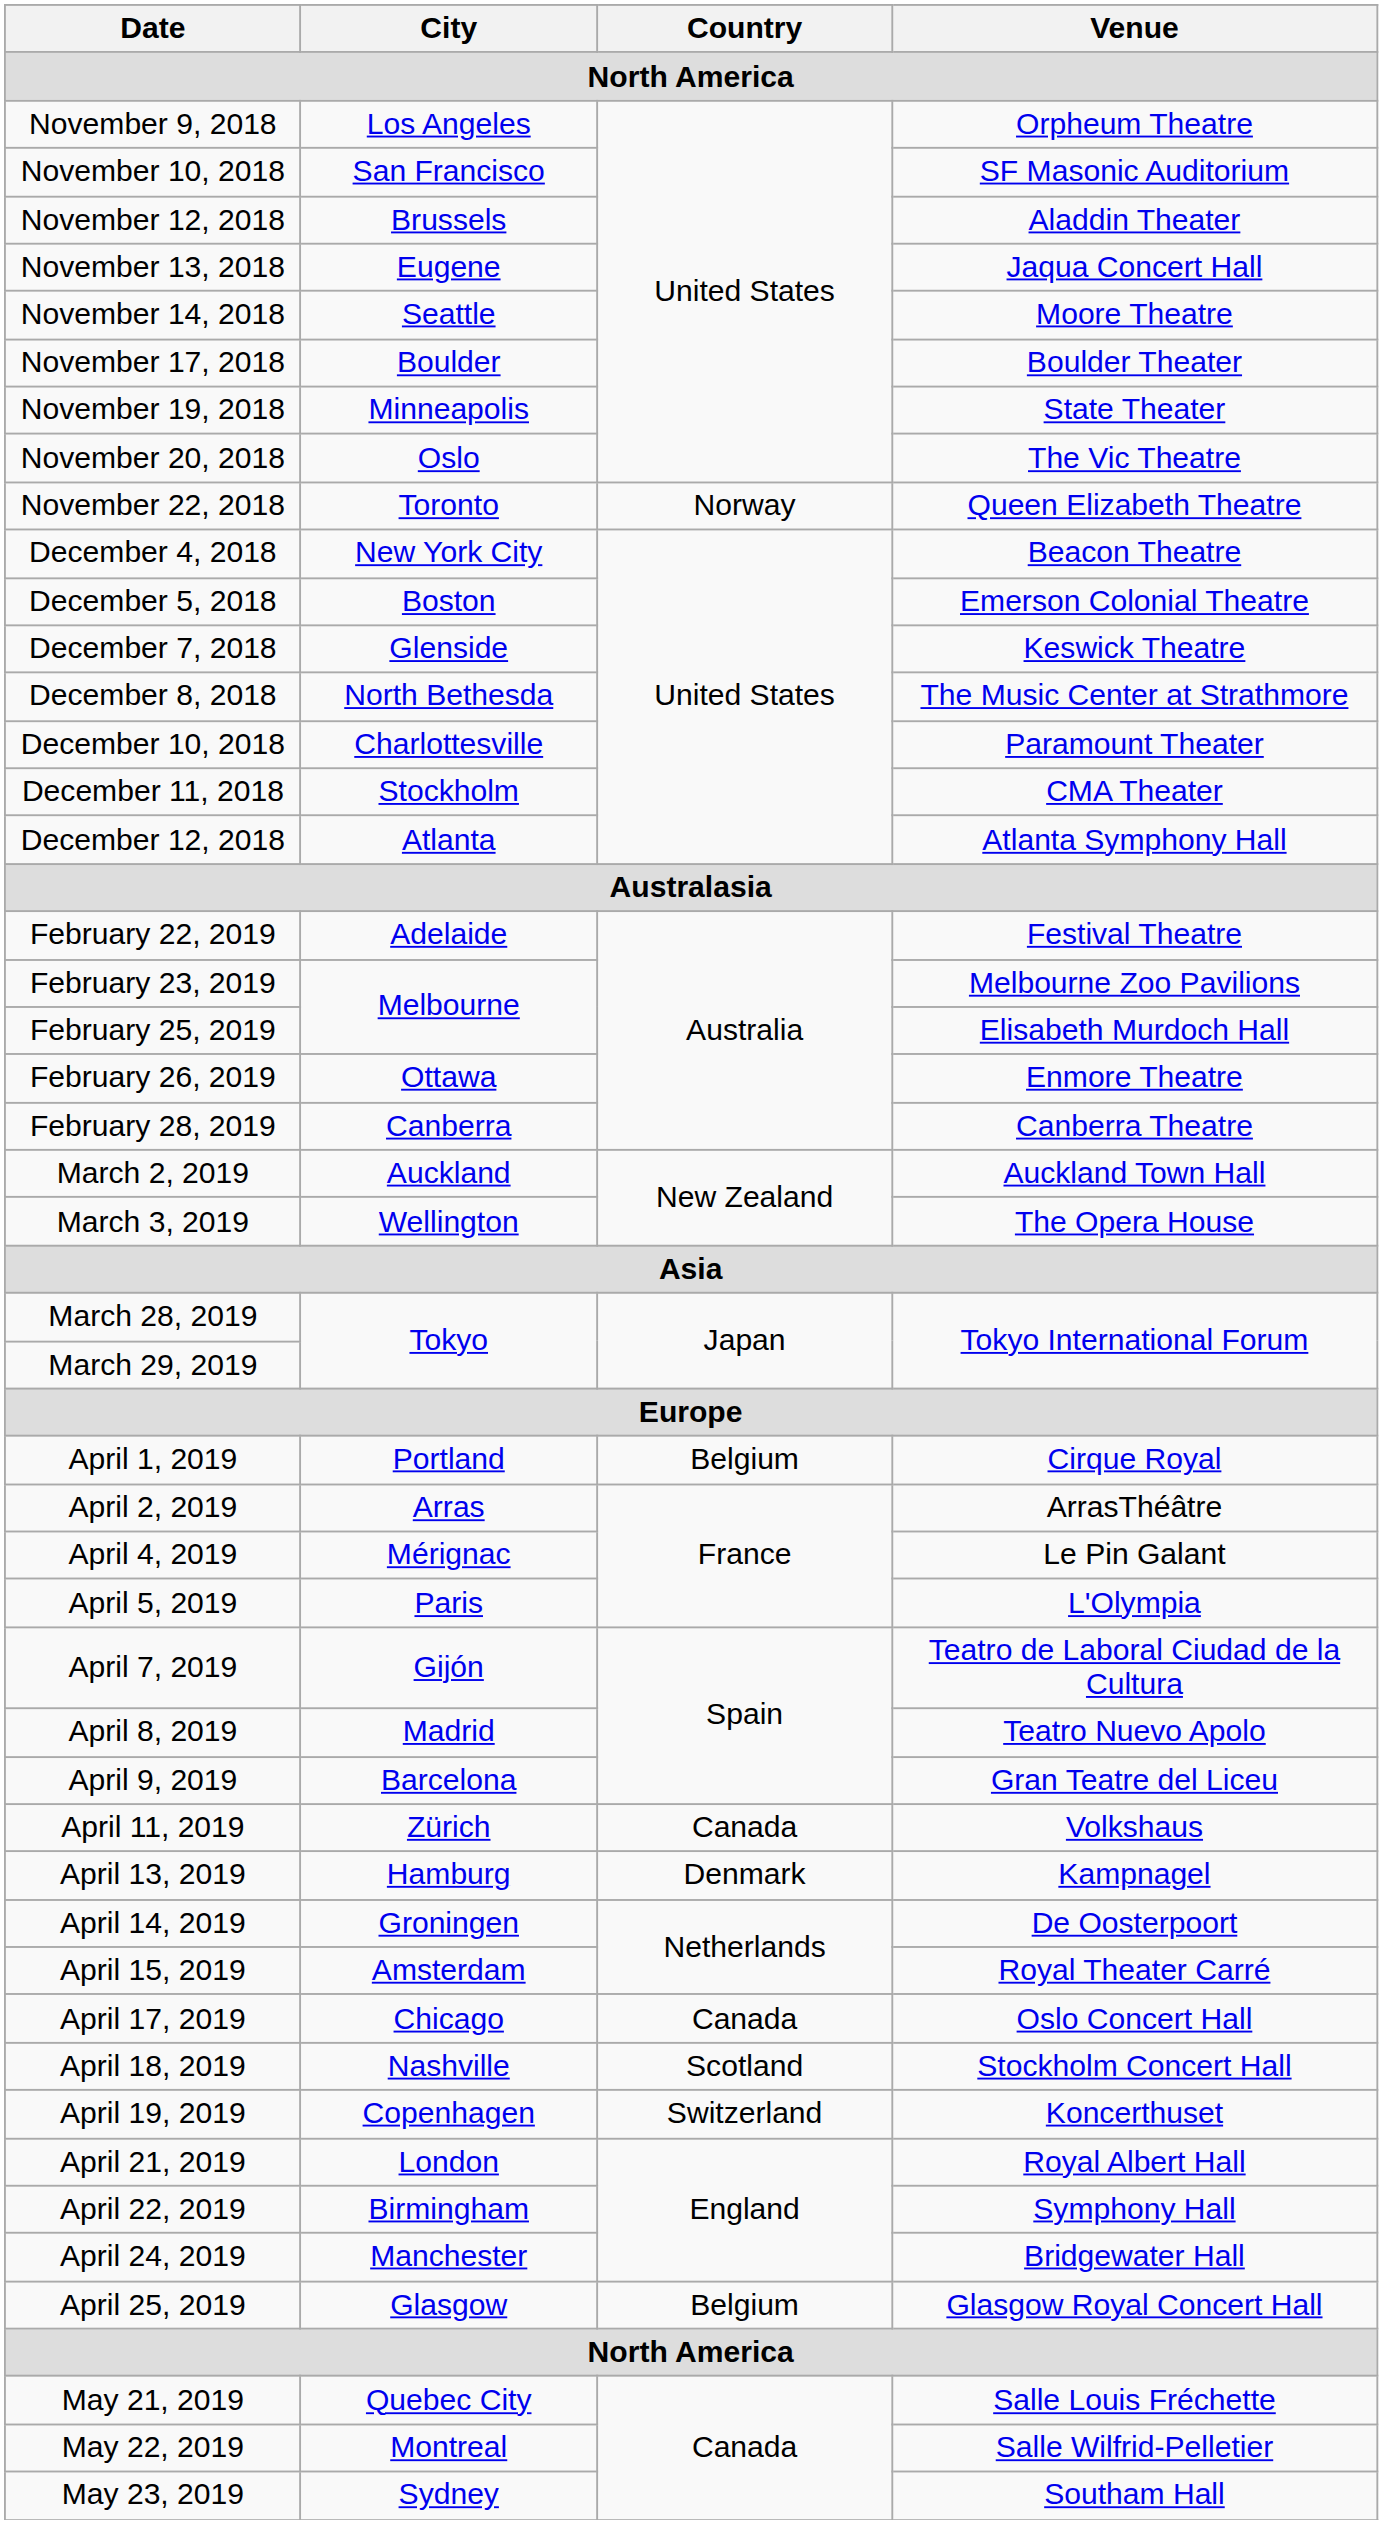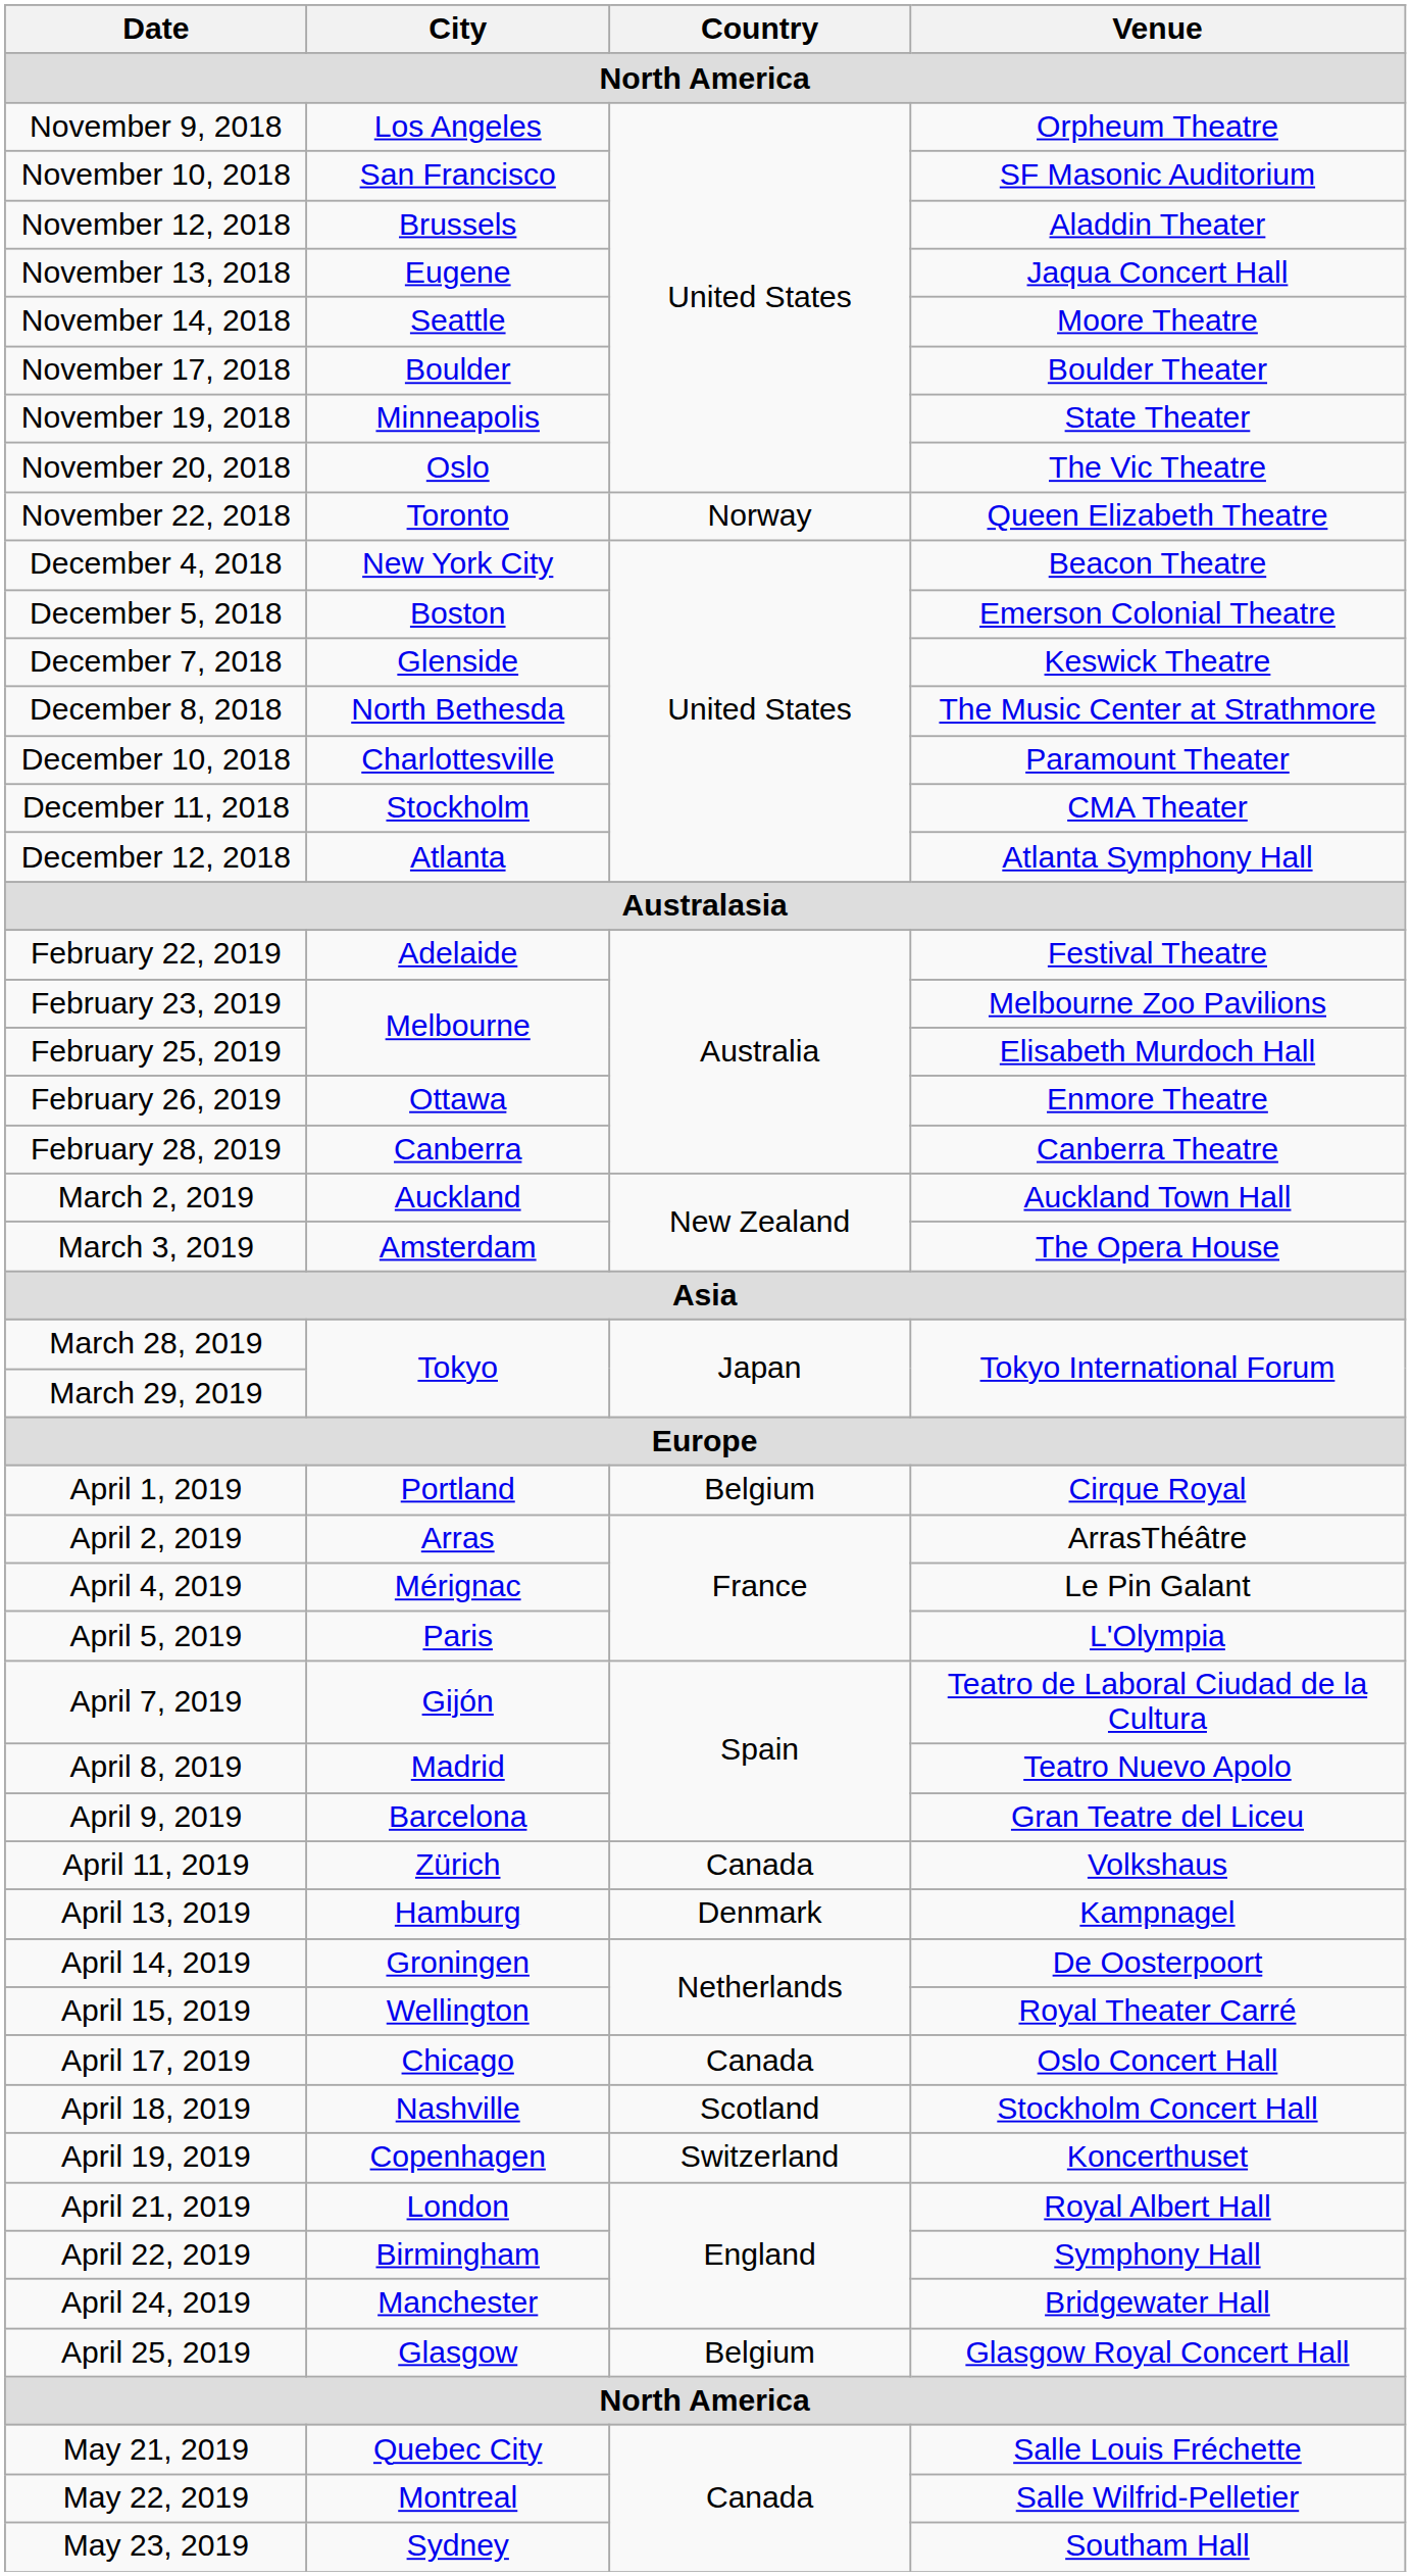March 3, 2019 | City: Wellington -> Amsterdam
April 15, 2019 | City: Amsterdam -> Wellington
